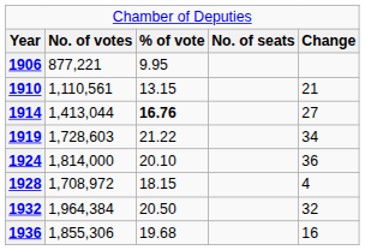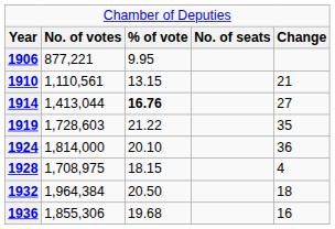1919 | column 5: 34 -> 35
1928 | column 2: 1,708,972 -> 1,708,975
1932 | column 5: 32 -> 18
